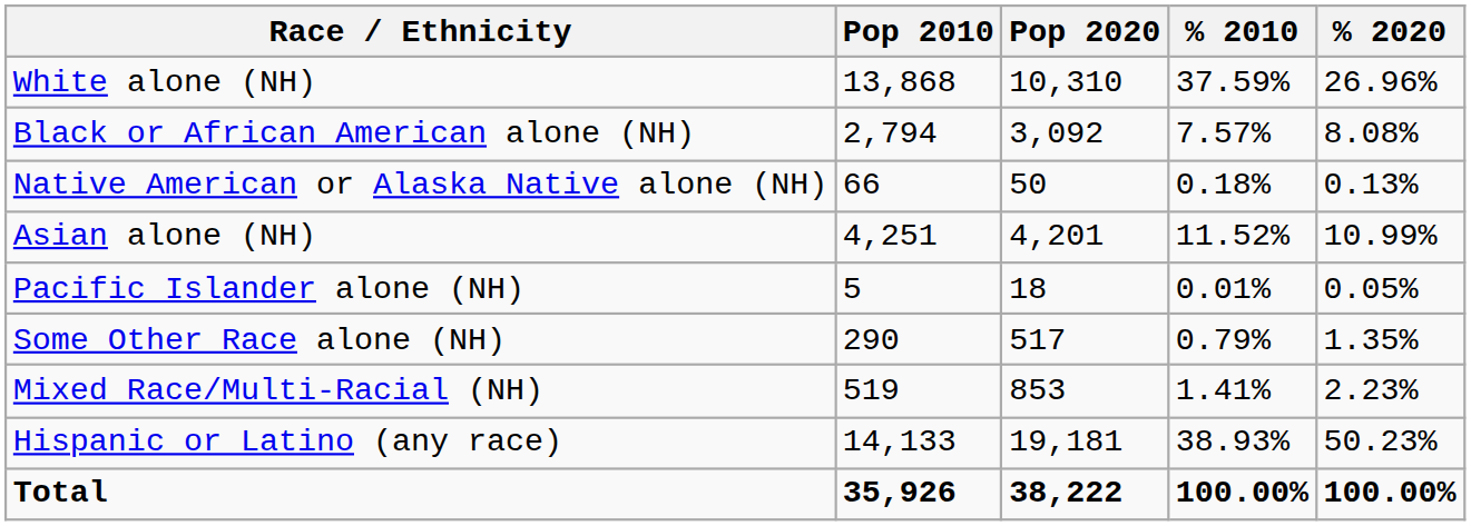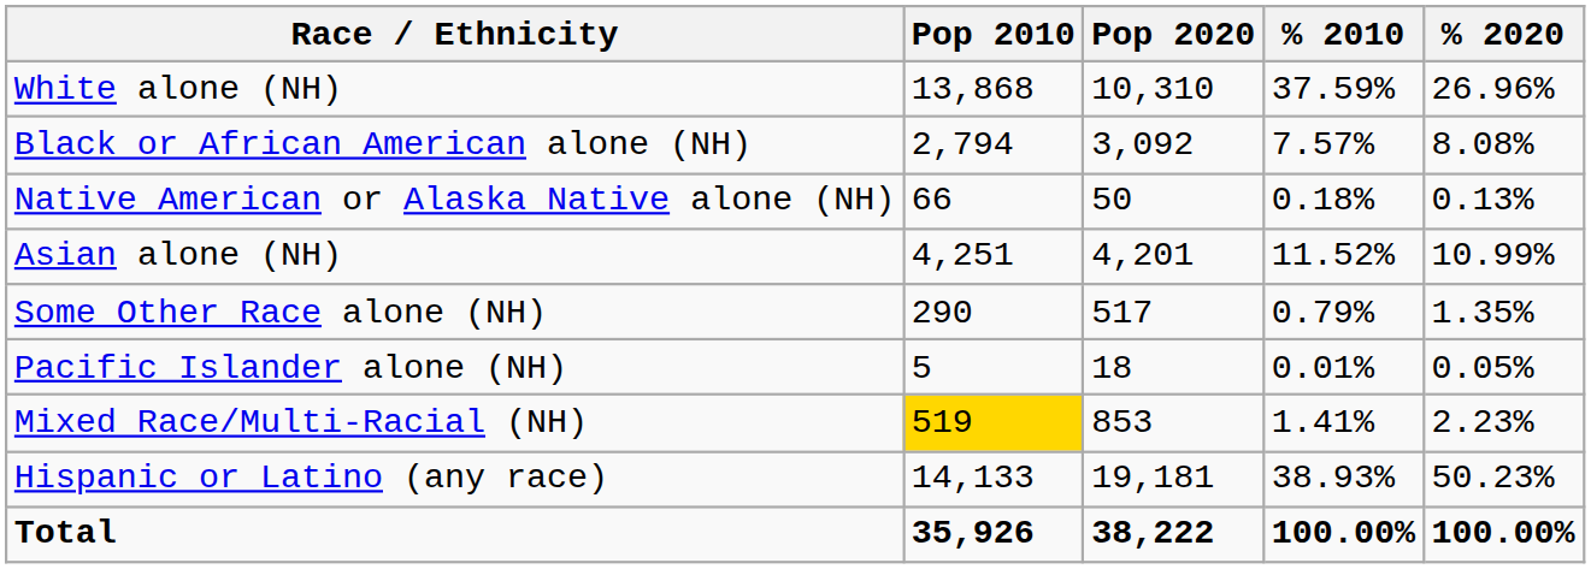rows swapped: Pacific Islander alone (NH) <-> Some Other Race alone (NH)
Mixed Race/Multi-Racial (NH) | Pop 2010: no background -> gold background
